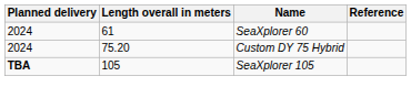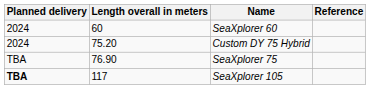SeaXplorer 60 | Length overall in meters: 61 -> 60
+ row: TBA | 76.90 | SeaXplorer 75
SeaXplorer 105 | Length overall in meters: 105 -> 117
